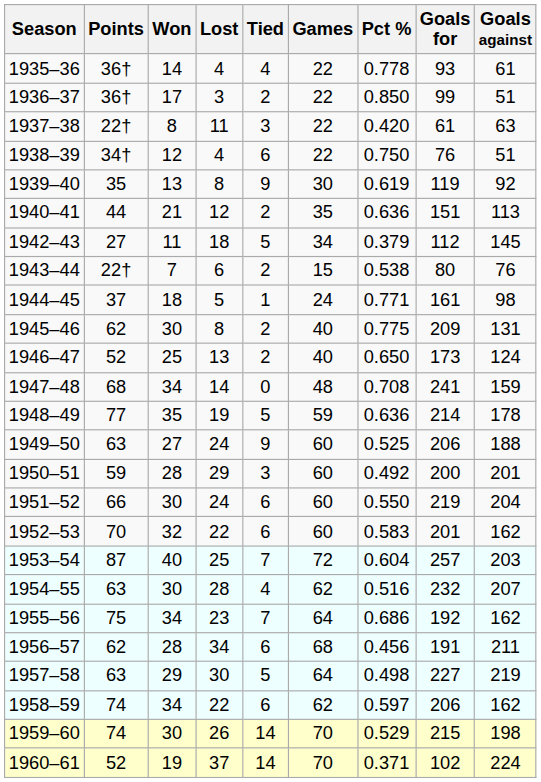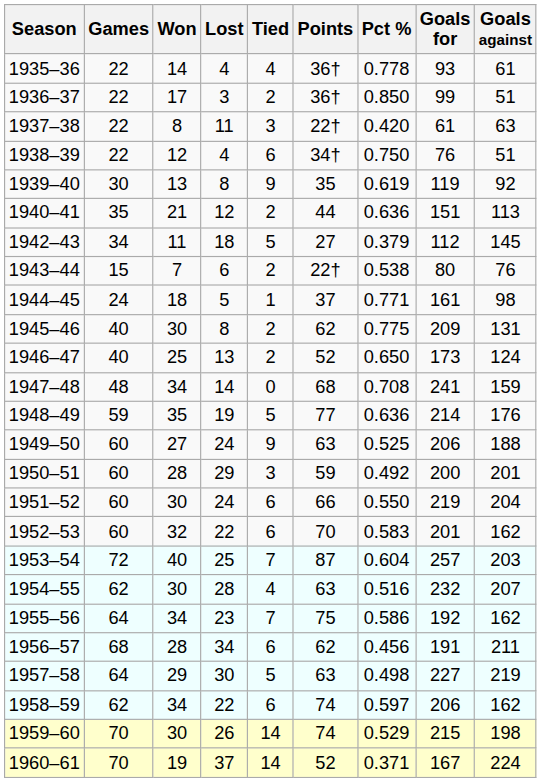columns swapped: Games <-> Points
1948–49 | Goals against: 178 -> 176
1955–56 | Pct %: 0.686 -> 0.586
1960–61 | Goals for: 102 -> 167
